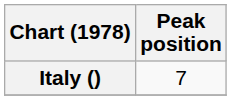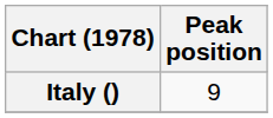Italy () | Peak position: 7 -> 9
